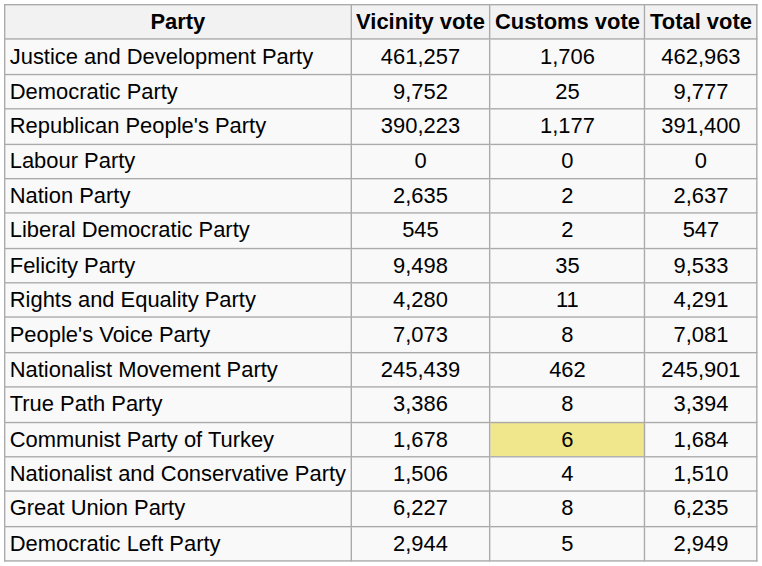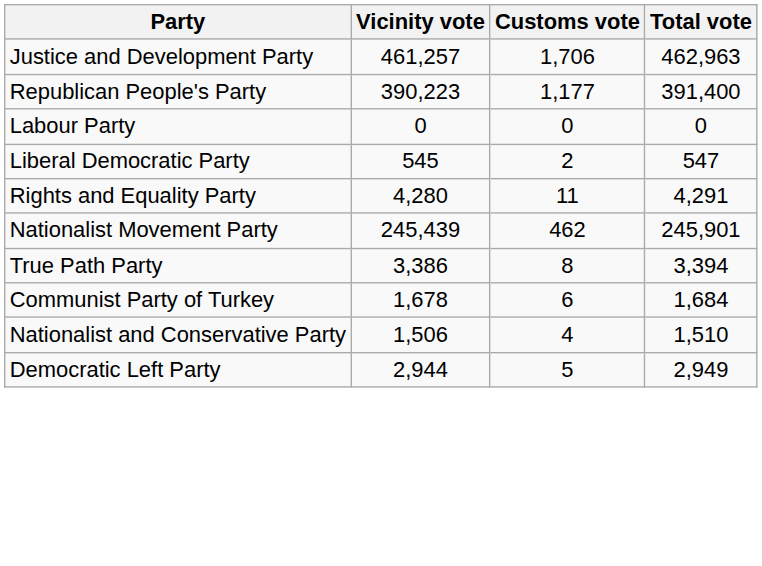- row: Democratic Party | 9,752 | 25 | 9,777
- row: Nation Party | 2,635 | 2 | 2,637
- row: Felicity Party | 9,498 | 35 | 9,533
- row: People's Voice Party | 7,073 | 8 | 7,081
Communist Party of Turkey | Customs vote: khaki background -> no background
- row: Great Union Party | 6,227 | 8 | 6,235
